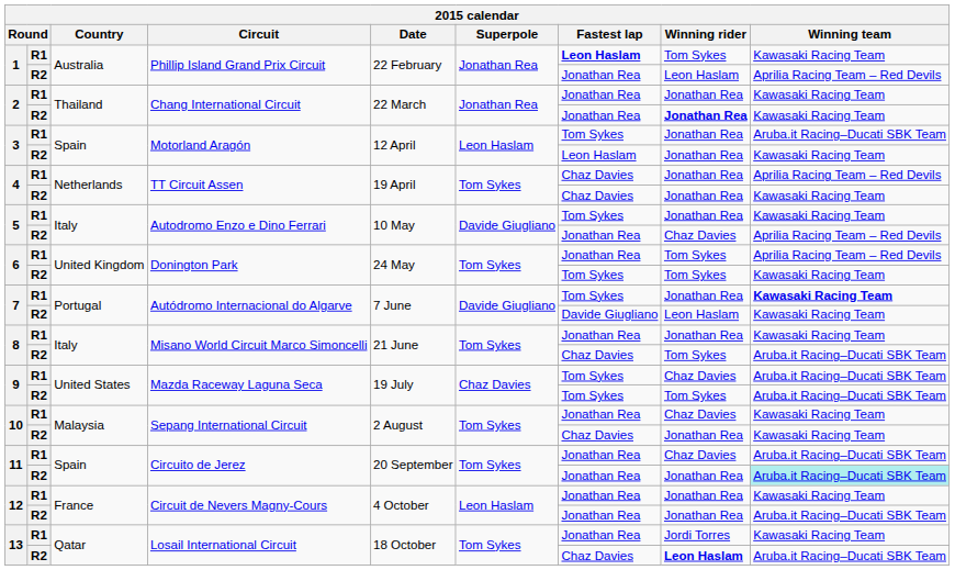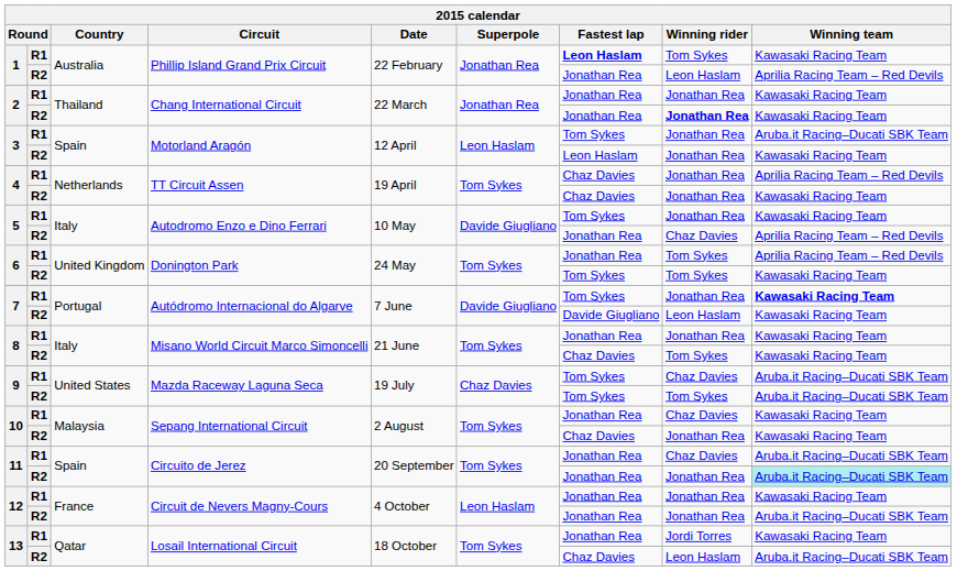8 / R2 | Winning team: Aruba.it Racing–Ducati SBK Team -> Kawasaki Racing Team
13 / R2 | Winning rider: bold -> normal
